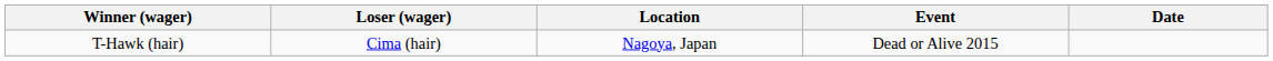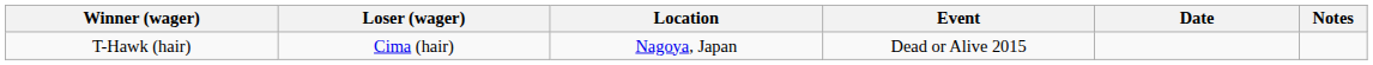+ column: Notes
